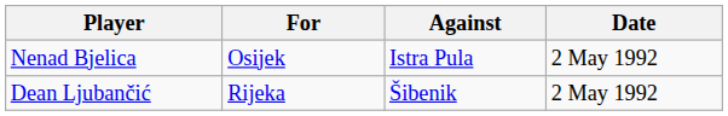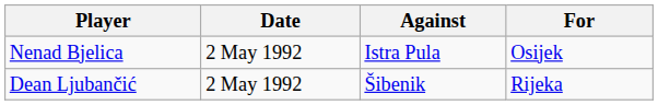columns swapped: For <-> Date
